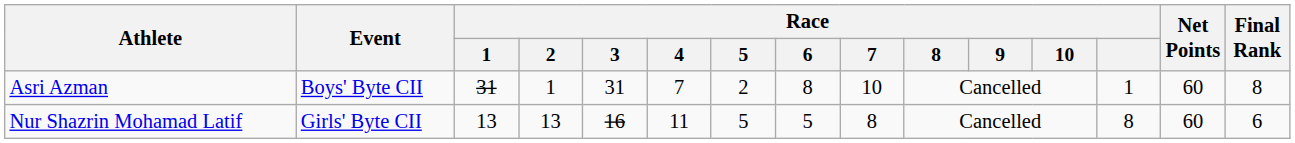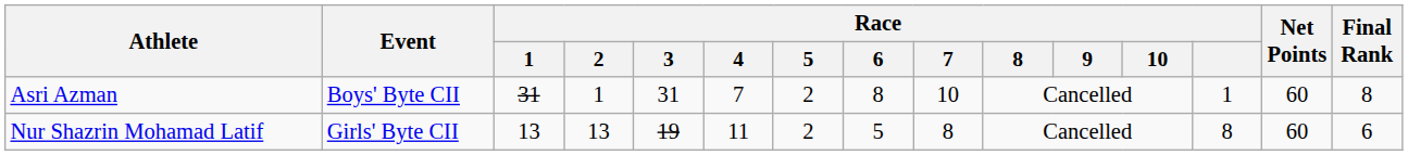Nur Shazrin Mohamad Latif | Race / 3: 16 -> 19
Nur Shazrin Mohamad Latif | Race / 5: 5 -> 2
